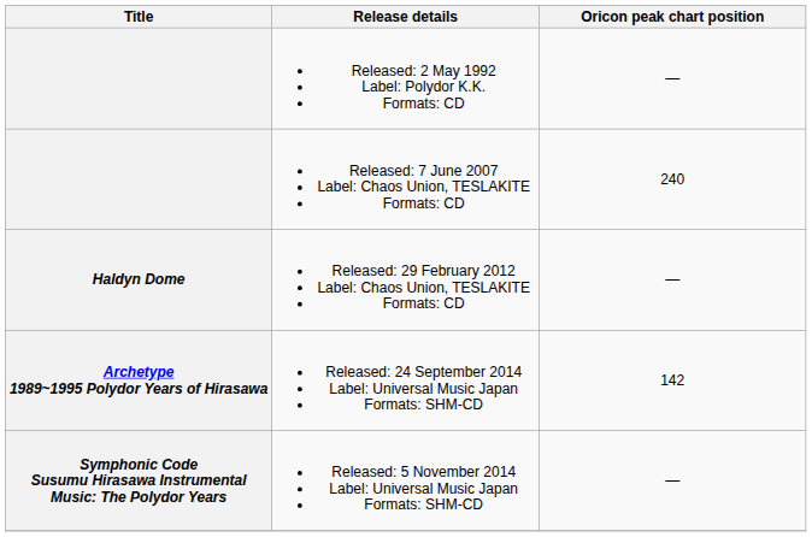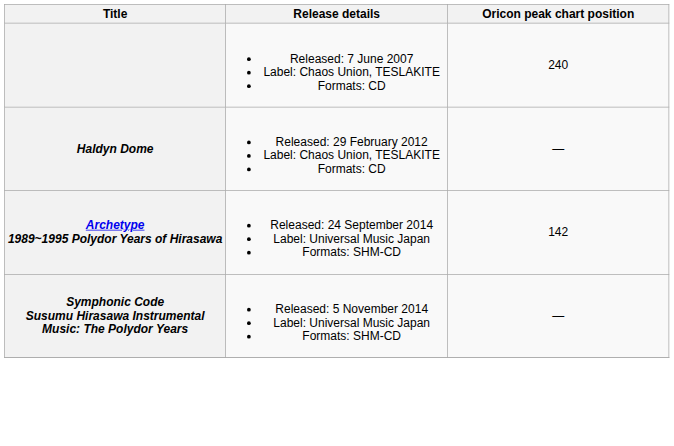- row: Released: 2 May 1992 Label: Polydor K.K. Formats: CD | —
